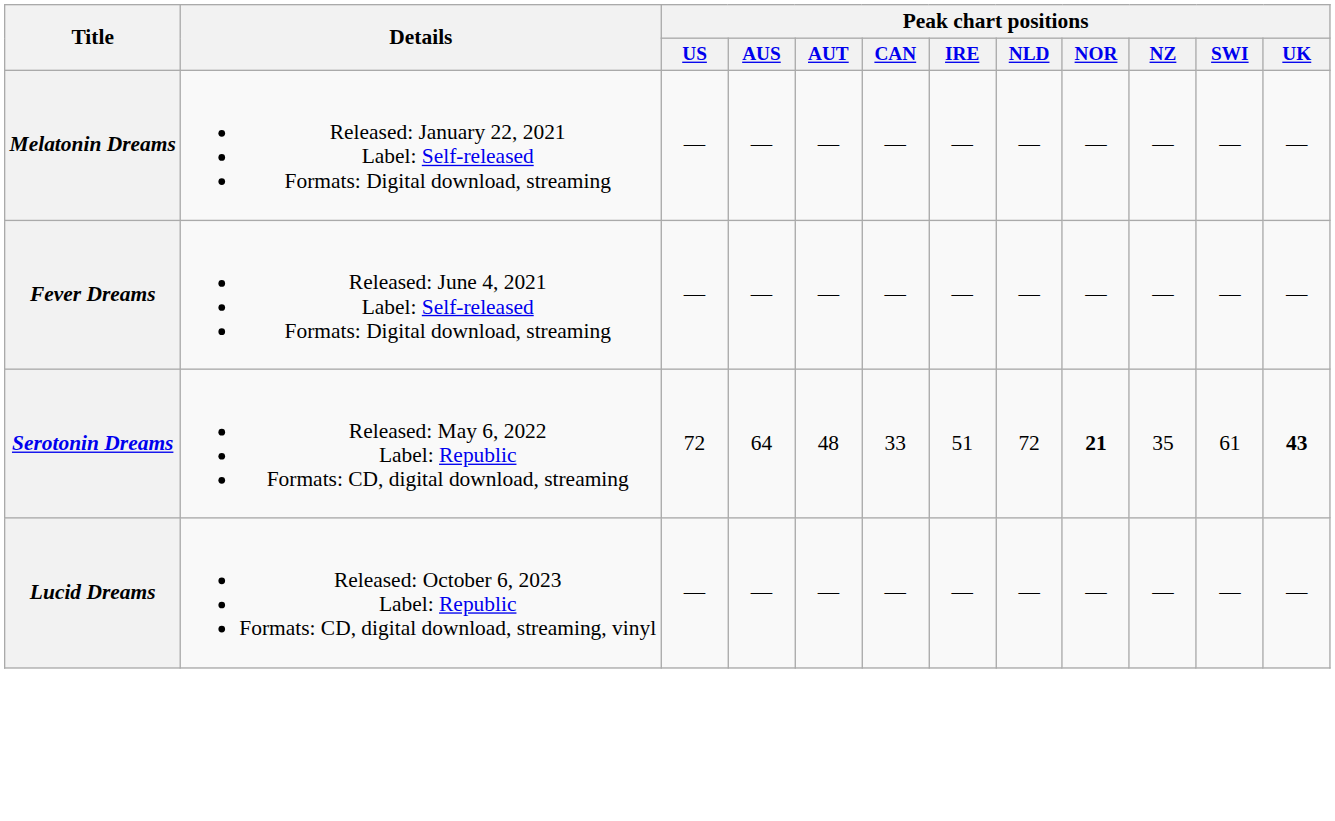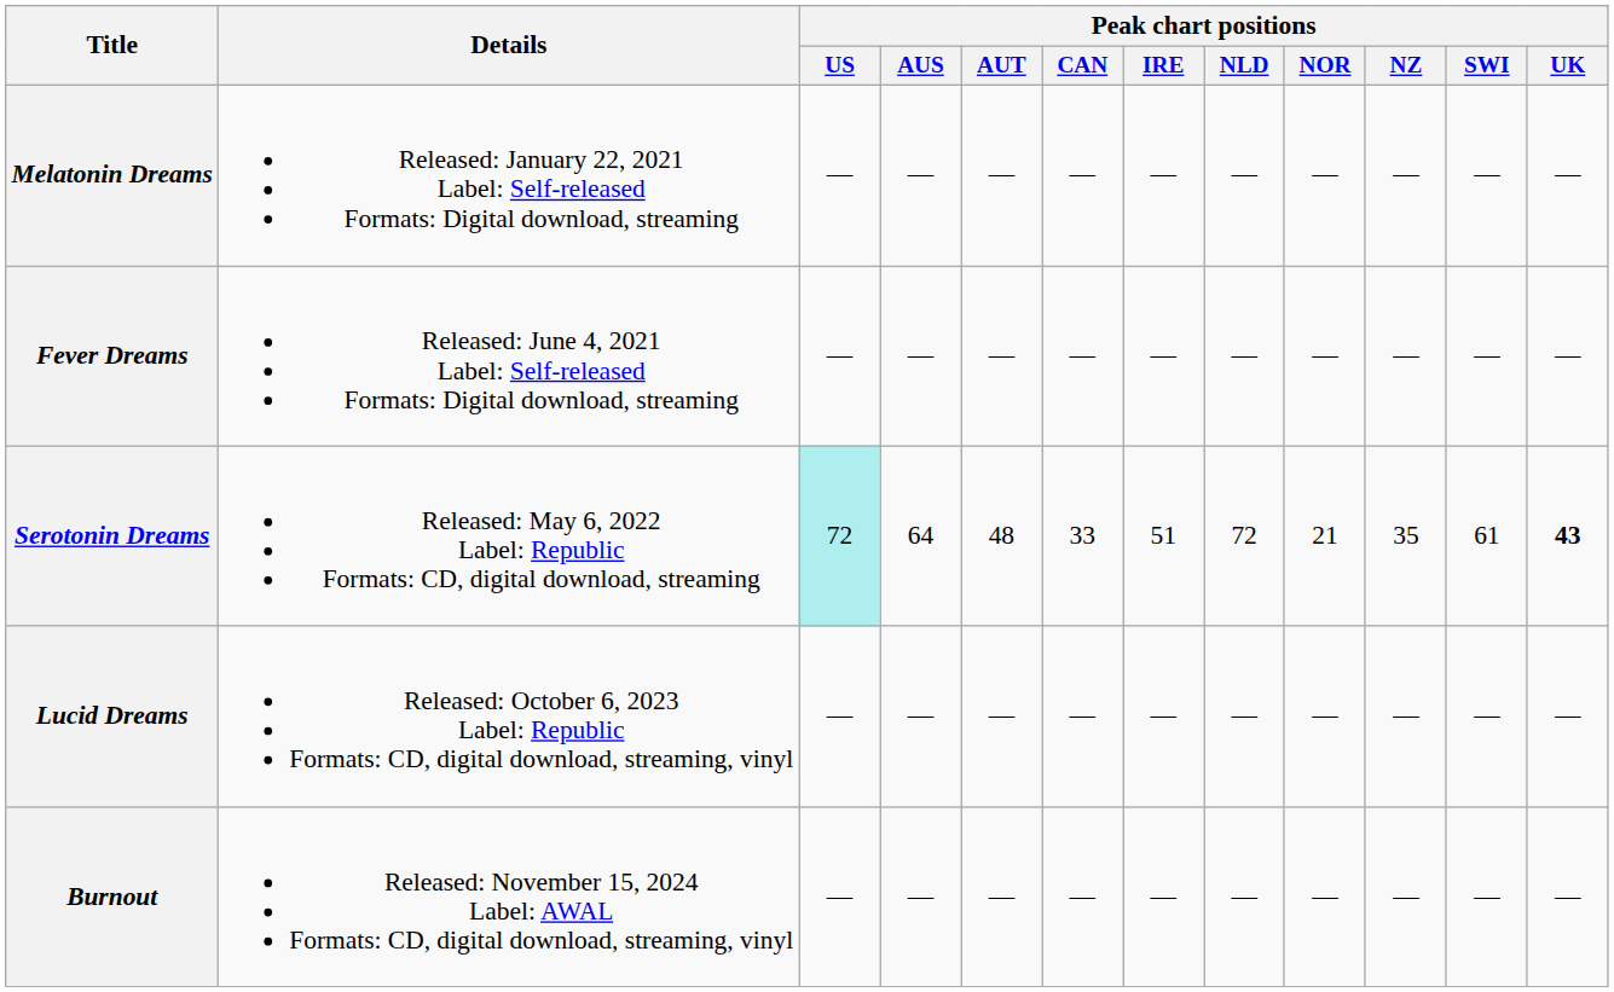Serotonin Dreams | Peak chart positions / US: no background -> paleturquoise background
Serotonin Dreams | Peak chart positions / NOR: bold -> normal
+ row: Burnout | Released: November 15, 2024 Label: AWAL Formats: CD, digital download, streaming, vinyl | — | — | — | — | — | — | — | — | — | —
